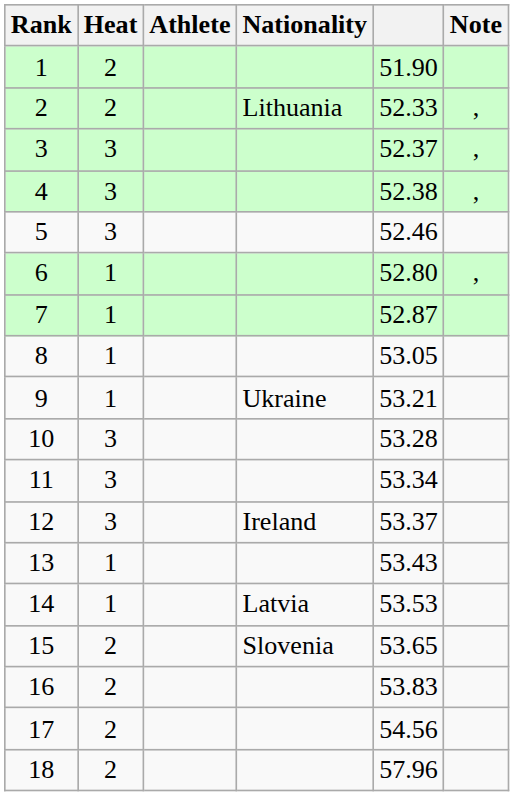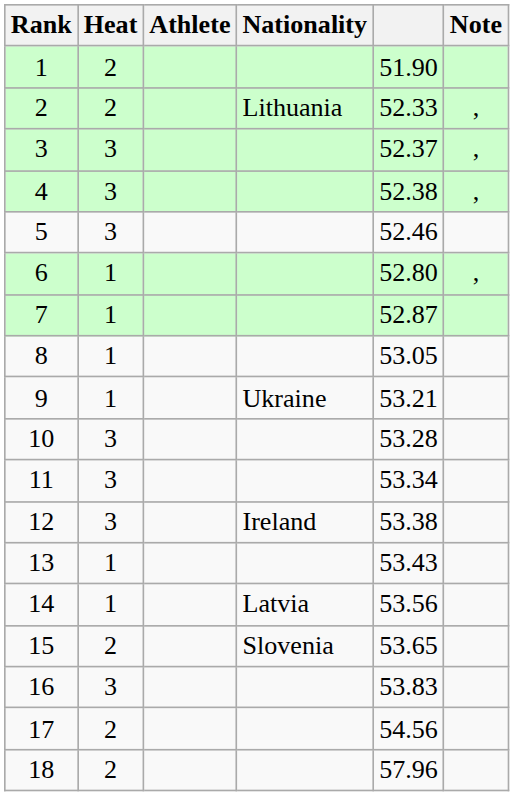12 | column 5: 53.37 -> 53.38
14 | column 5: 53.53 -> 53.56
16 | Heat: 2 -> 3
